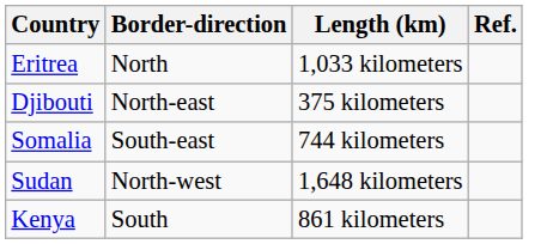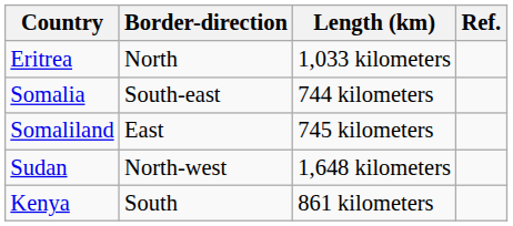- row: Djibouti | North-east | 375 kilometers
+ row: Somaliland | East | 745 kilometers
